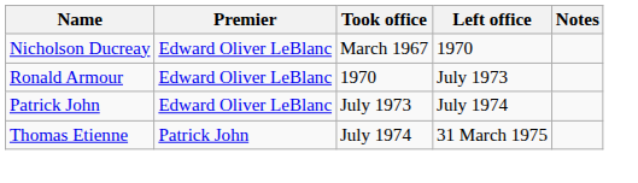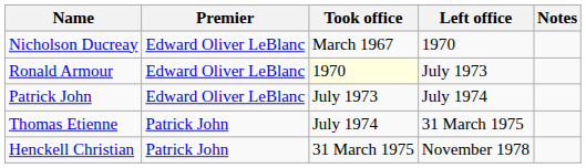Ronald Armour | Took office: no background -> lightyellow background
+ row: Henckell Christian | Patrick John | 31 March 1975 | November 1978
